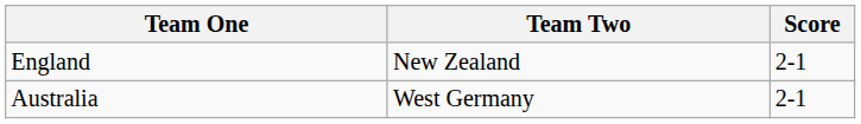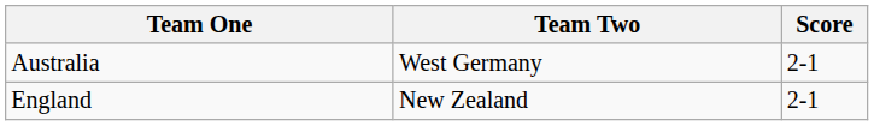rows swapped: Australia <-> England
